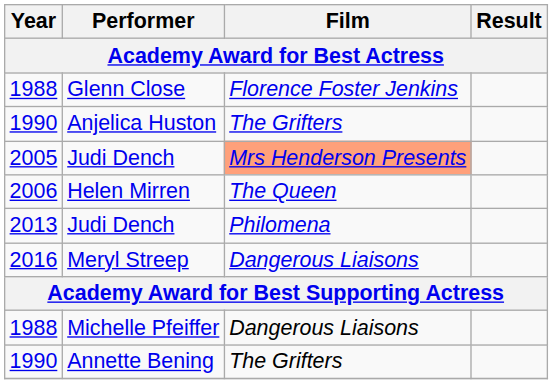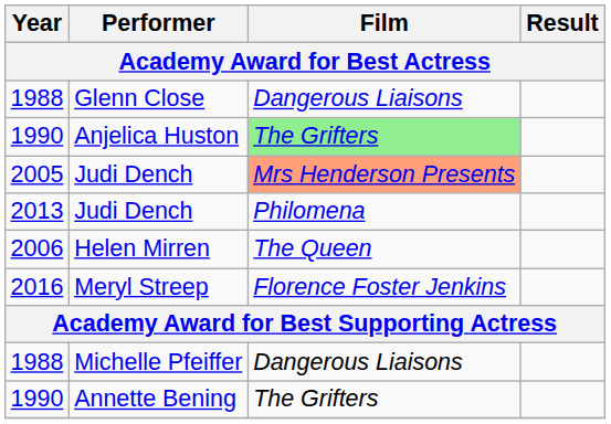Glenn Close | Film: Florence Foster Jenkins -> Dangerous Liaisons
Anjelica Huston | Film: no background -> lightgreen background
rows swapped: Helen Mirren <-> 2013 / Judi Dench
Meryl Streep | Film: Dangerous Liaisons -> Florence Foster Jenkins
